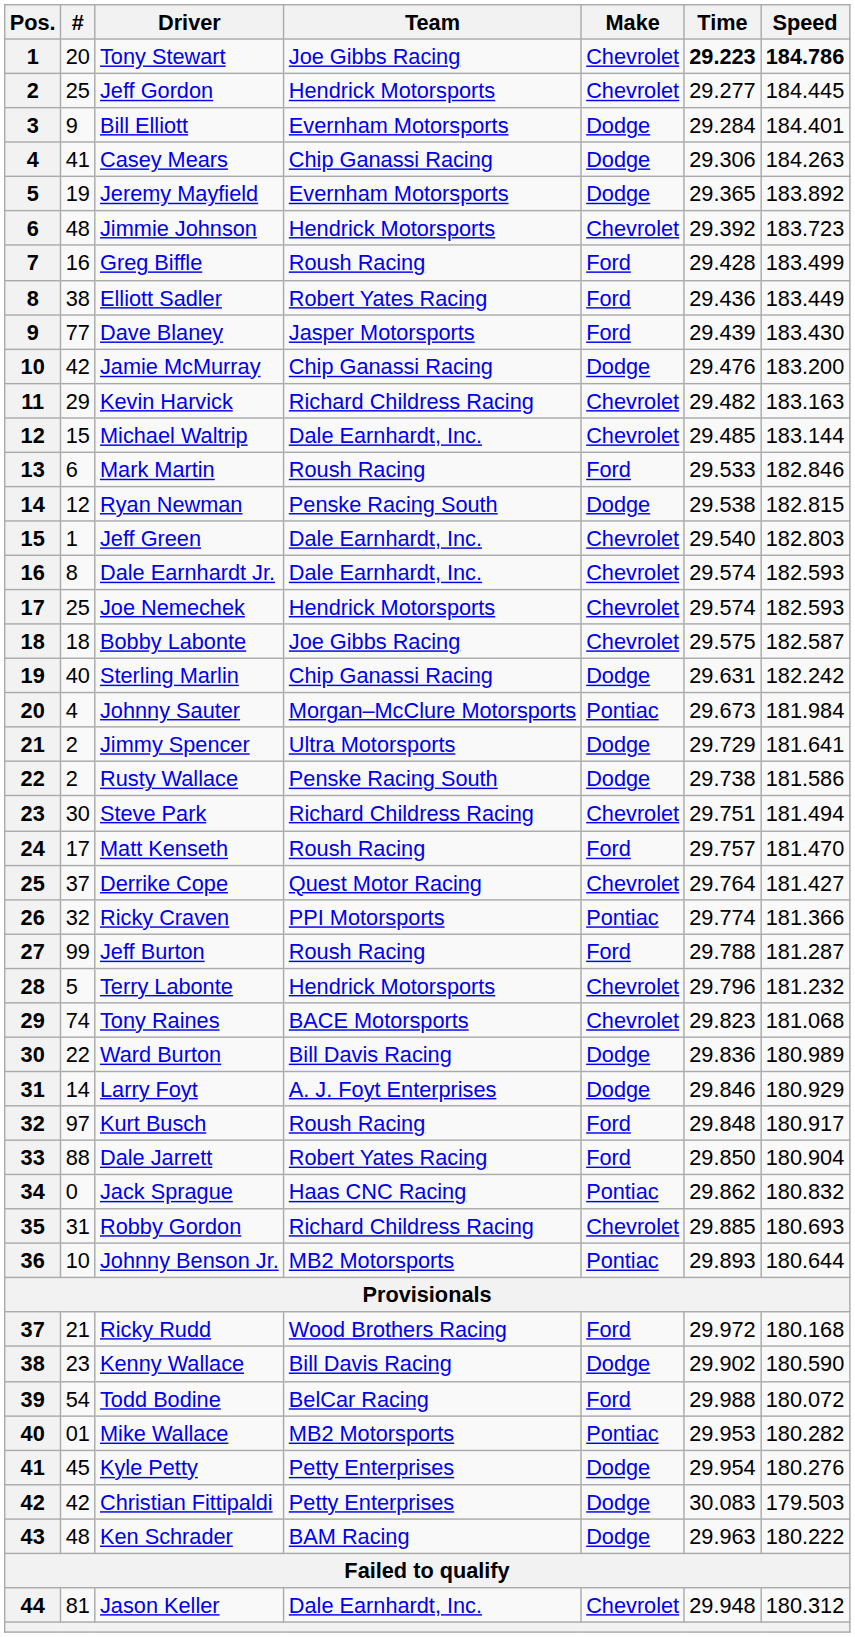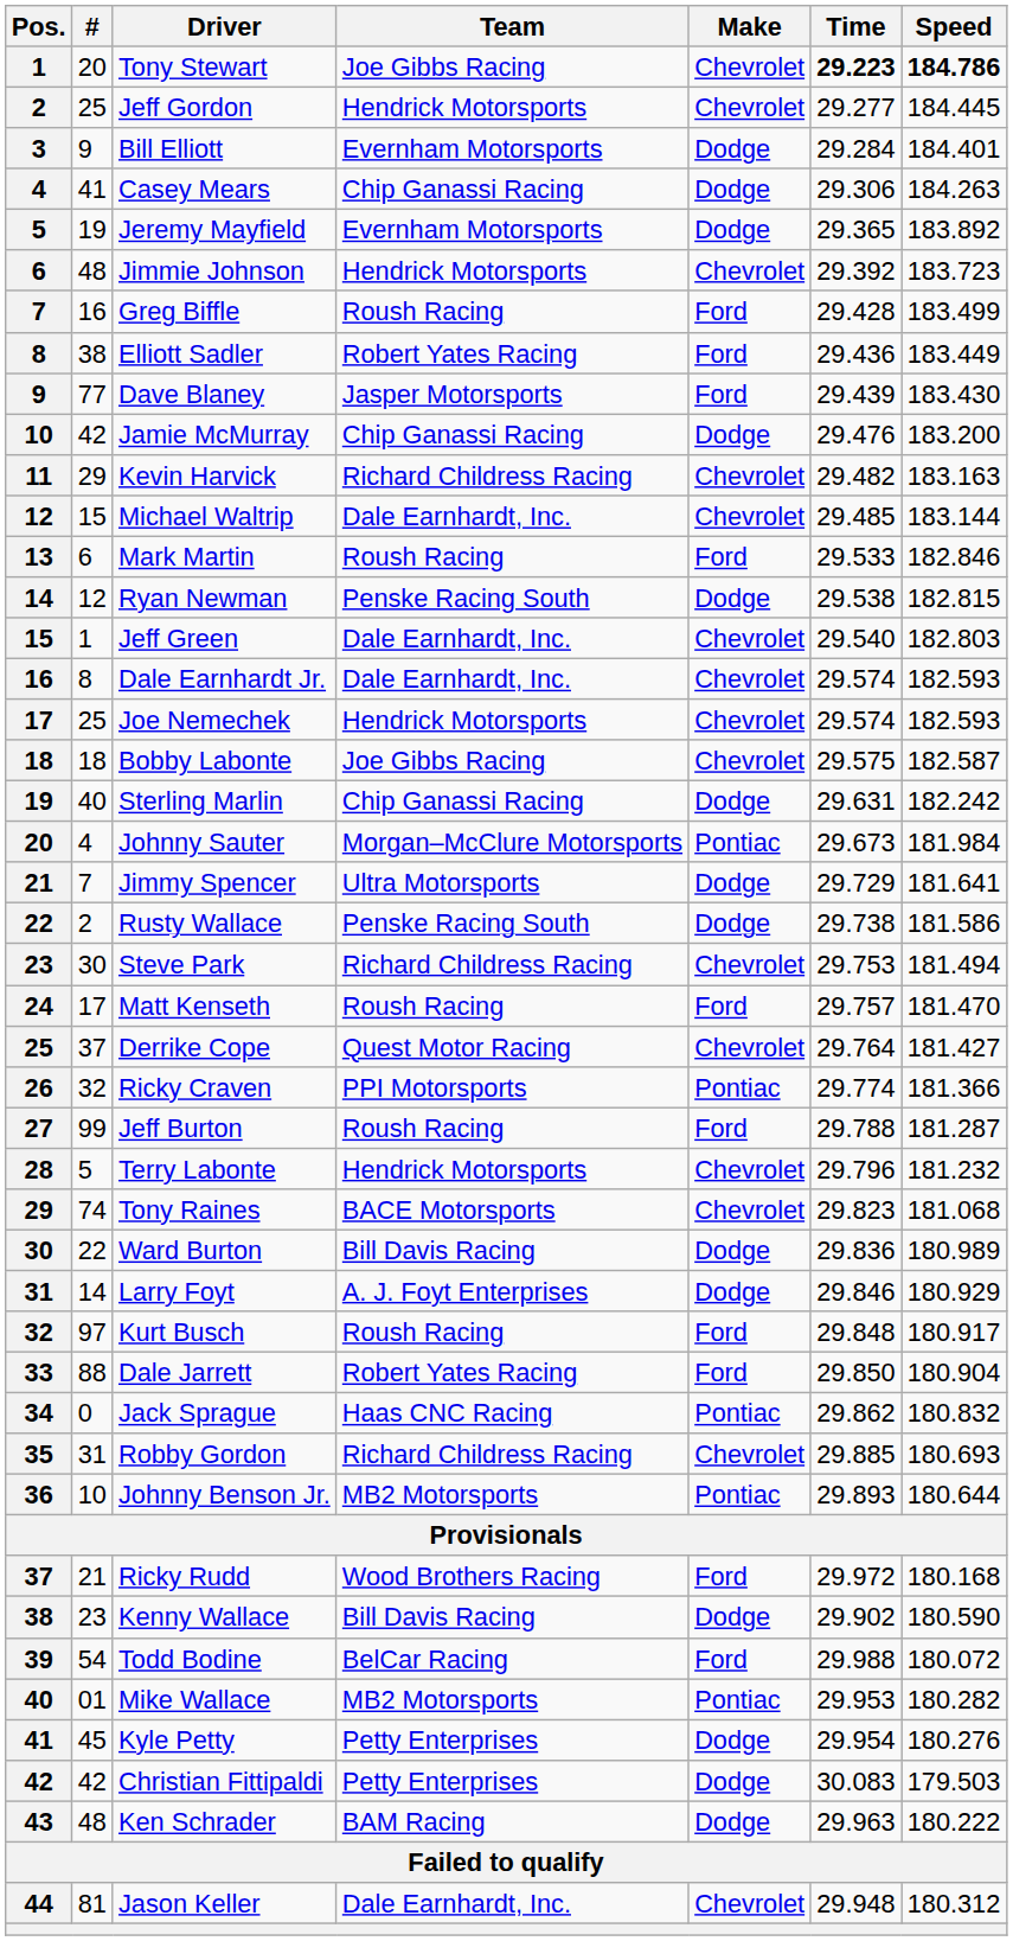Jimmy Spencer | #: 2 -> 7
Steve Park | Time: 29.751 -> 29.753
